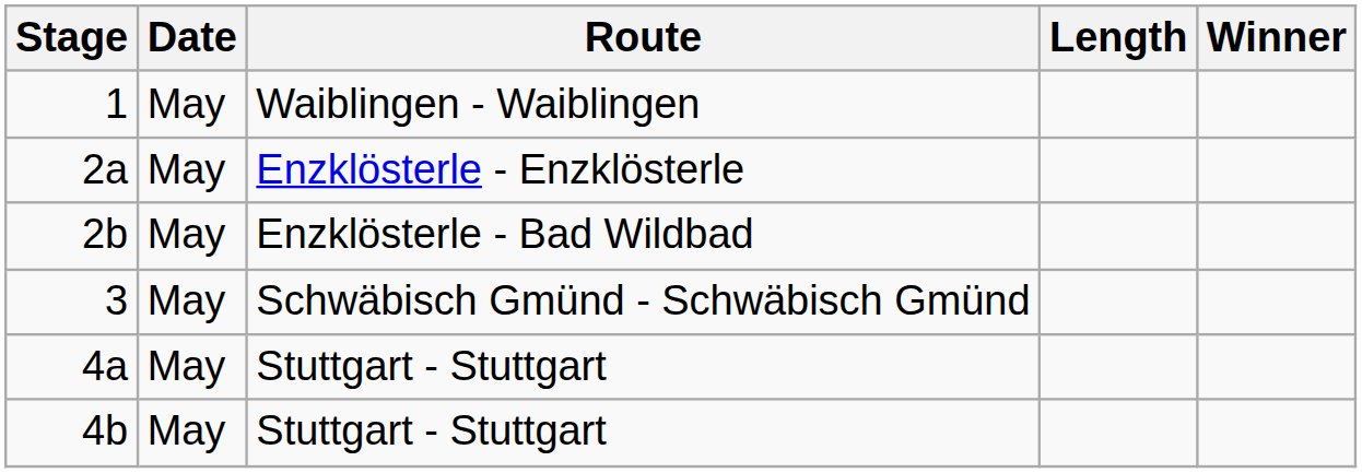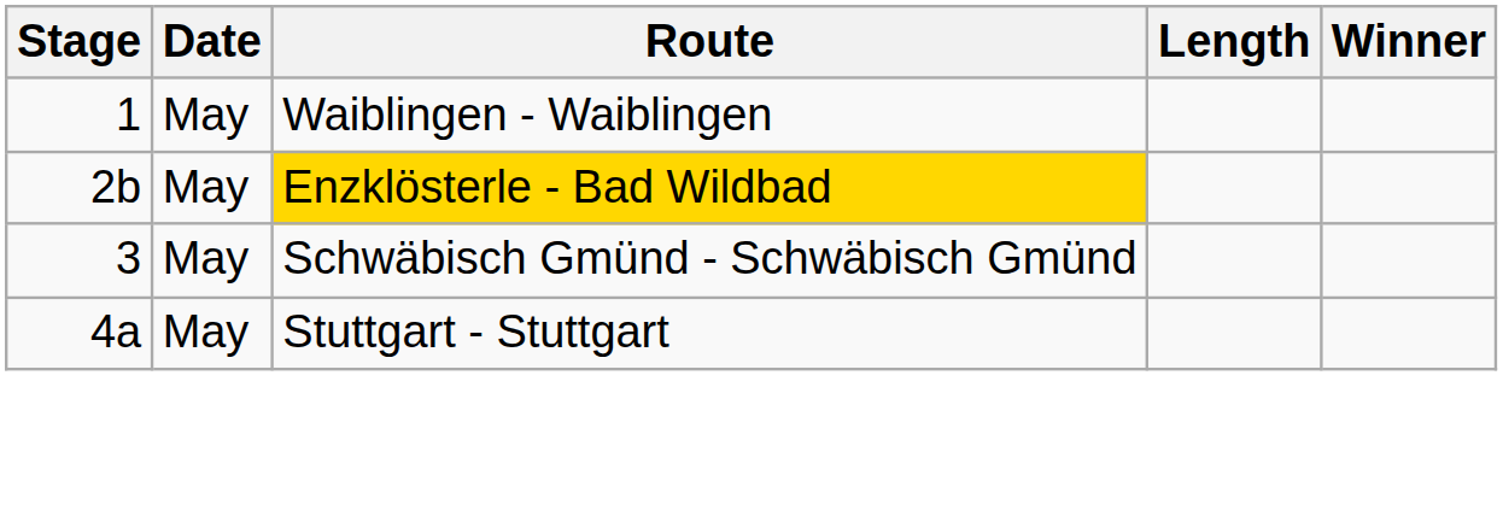- row: 2a | May | Enzklösterle - Enzklösterle
2b | Route: no background -> gold background
- row: 4b | May | Stuttgart - Stuttgart
